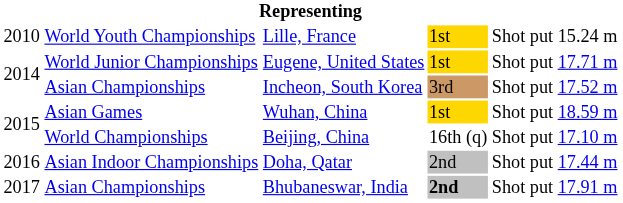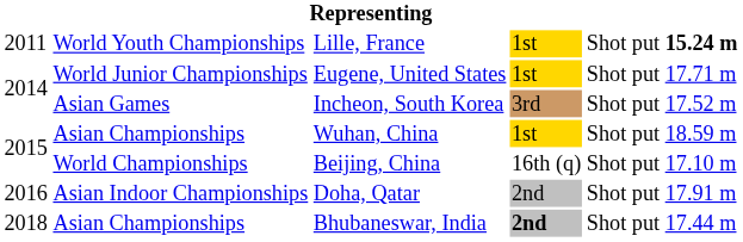Lille, France | column 1: 2010 -> 2011
Lille, France | column 6: normal -> bold
Incheon, South Korea | column 2: Asian Championships -> Asian Games
Wuhan, China | column 2: Asian Games -> Asian Championships
Doha, Qatar | column 6: 17.44 m -> 17.91 m
Bhubaneswar, India | column 1: 2017 -> 2018
Bhubaneswar, India | column 6: 17.91 m -> 17.44 m
